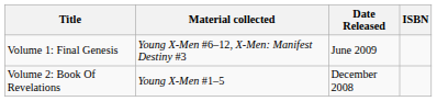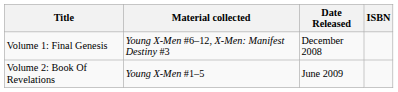Volume 1: Final Genesis | Date Released: June 2009 -> December 2008
Volume 2: Book Of Revelations | Date Released: December 2008 -> June 2009
